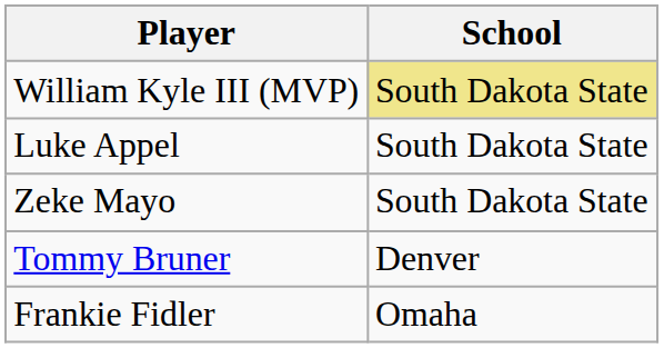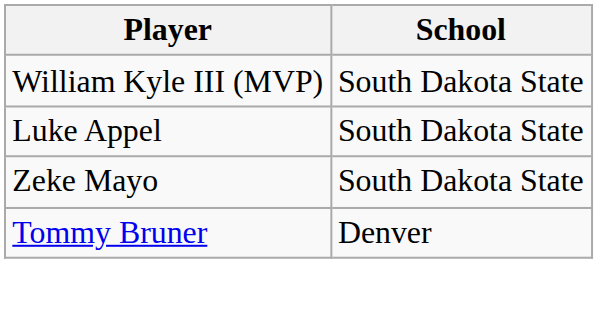William Kyle III (MVP) | School: khaki background -> no background
- row: Frankie Fidler | Omaha
